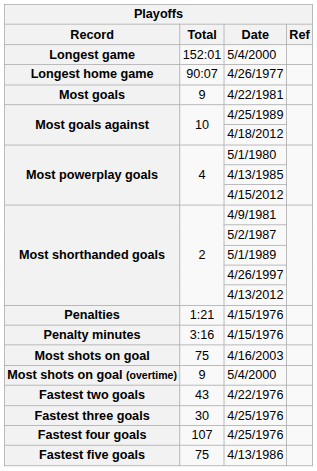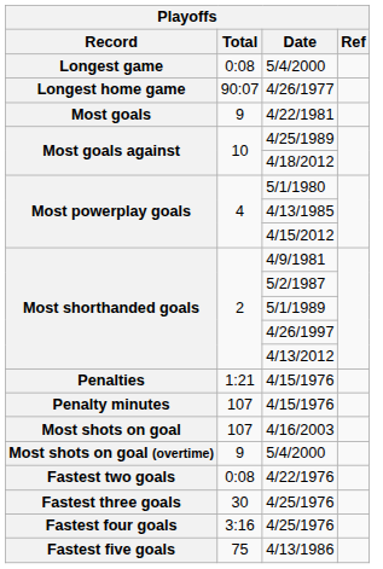Longest game / 5/4/2000 | Total: 152:01 -> 0:08
Penalty minutes / 4/15/1976 | Total: 3:16 -> 107
4/16/2003 | Total: 75 -> 107
4/22/1976 | Total: 43 -> 0:08
Fastest four goals / 4/25/1976 | Total: 107 -> 3:16
